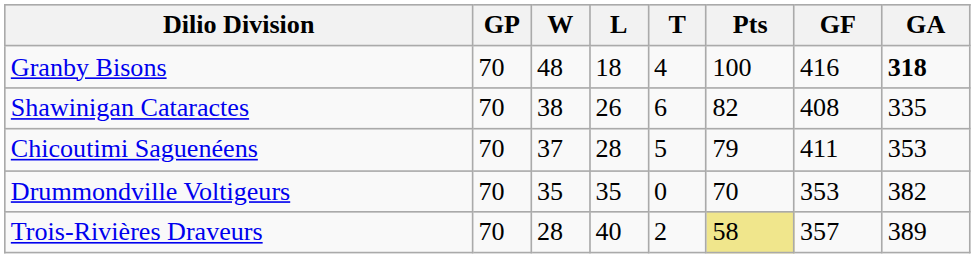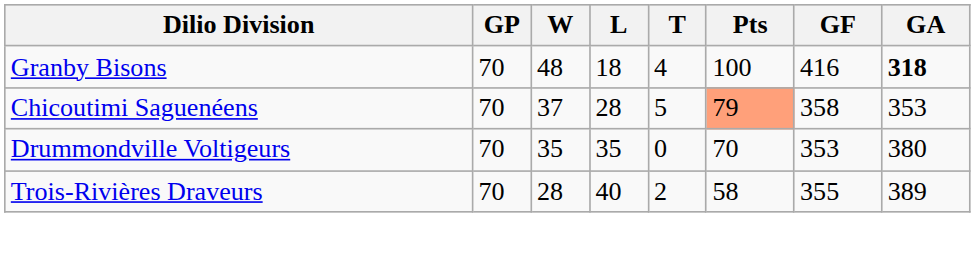- row: Shawinigan Cataractes | 70 | 38 | 26 | 6 | 82 | 408 | 335
Chicoutimi Saguenéens | Pts: no background -> lightsalmon background
Chicoutimi Saguenéens | GF: 411 -> 358
Drummondville Voltigeurs | GA: 382 -> 380
Trois-Rivières Draveurs | Pts: khaki background -> no background
Trois-Rivières Draveurs | GF: 357 -> 355
